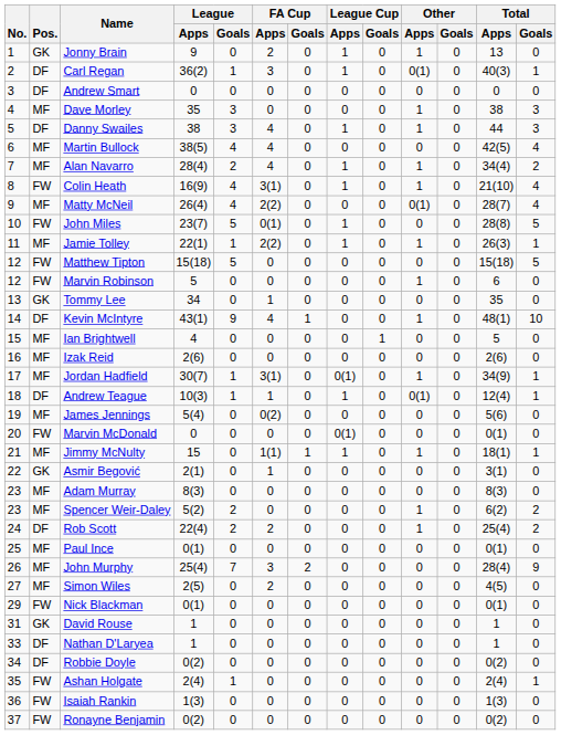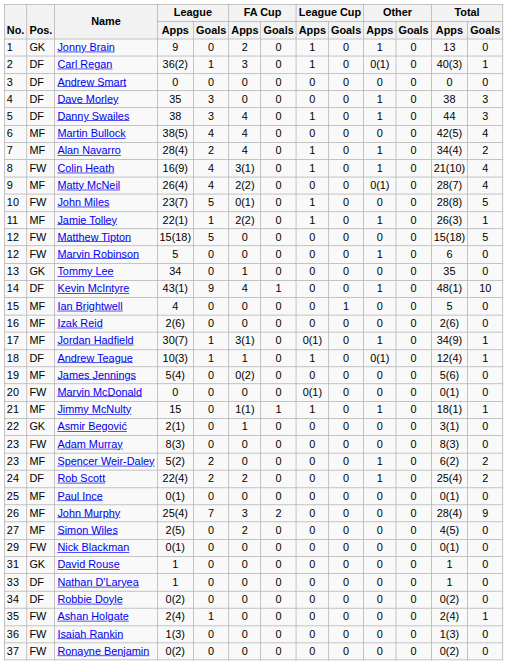Dave Morley | Pos.: MF -> DF
Adam Murray | Pos.: MF -> FW
